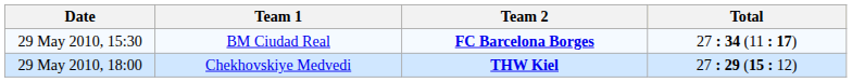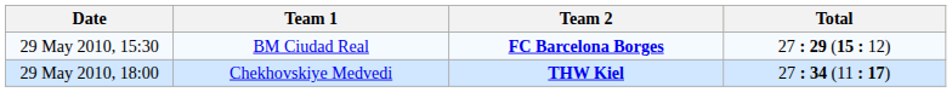29 May 2010, 15:30 | Total: 27 : 34 (11 : 17) -> 27 : 29 (15 : 12)
29 May 2010, 18:00 | Total: 27 : 29 (15 : 12) -> 27 : 34 (11 : 17)
